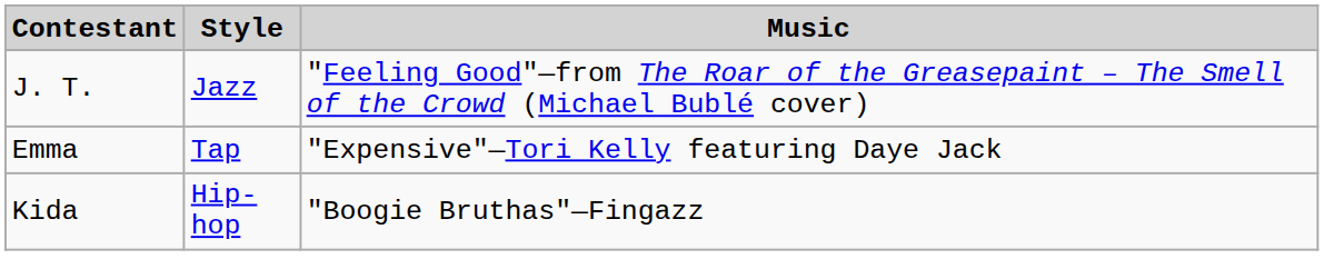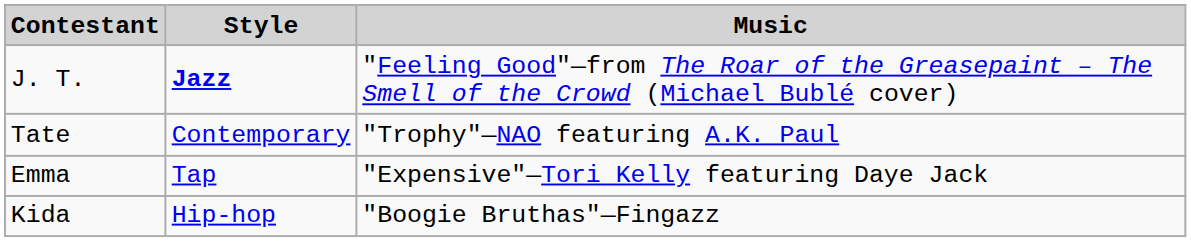J. T. | Style: normal -> bold
+ row: Tate | Contemporary | "Trophy"—NAO featuring A.K. Paul
